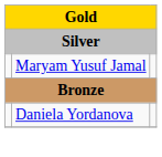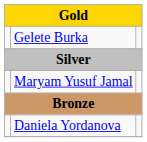+ row: Gelete Burka
